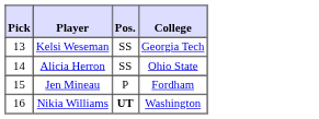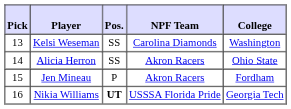+ column: NPF Team | Carolina Diamonds | Akron Racers | Akron Racers | USSSA Florida Pride
Kelsi Weseman | College: Georgia Tech -> Washington
Nikia Williams | College: Washington -> Georgia Tech
